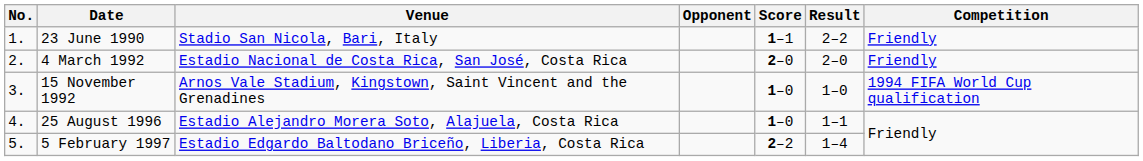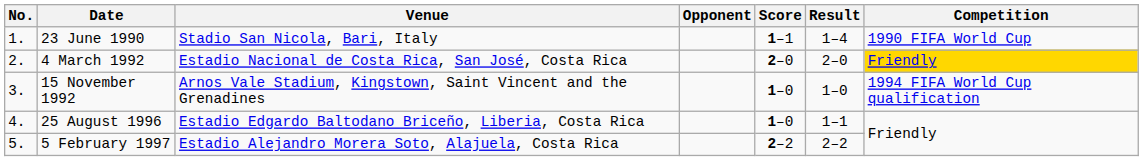23 June 1990 | Result: 2–2 -> 1–4
23 June 1990 | Competition: Friendly -> 1990 FIFA World Cup
4 March 1992 | Competition: no background -> gold background
25 August 1996 | Venue: Estadio Alejandro Morera Soto, Alajuela, Costa Rica -> Estadio Edgardo Baltodano Briceño, Liberia, Costa Rica
5 February 1997 | Venue: Estadio Edgardo Baltodano Briceño, Liberia, Costa Rica -> Estadio Alejandro Morera Soto, Alajuela, Costa Rica
5 February 1997 | Result: 1–4 -> 2–2
